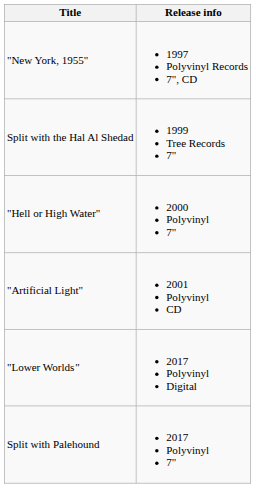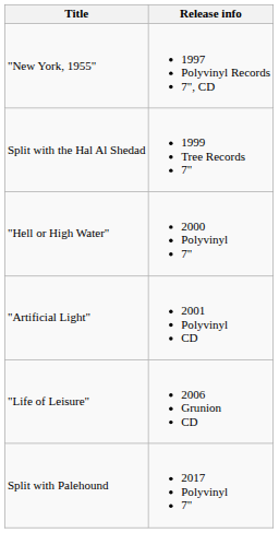+ row: "Life of Leisure" | 2006 Grunion CD
- row: "Lower Worlds" | 2017 Polyvinyl Digital
